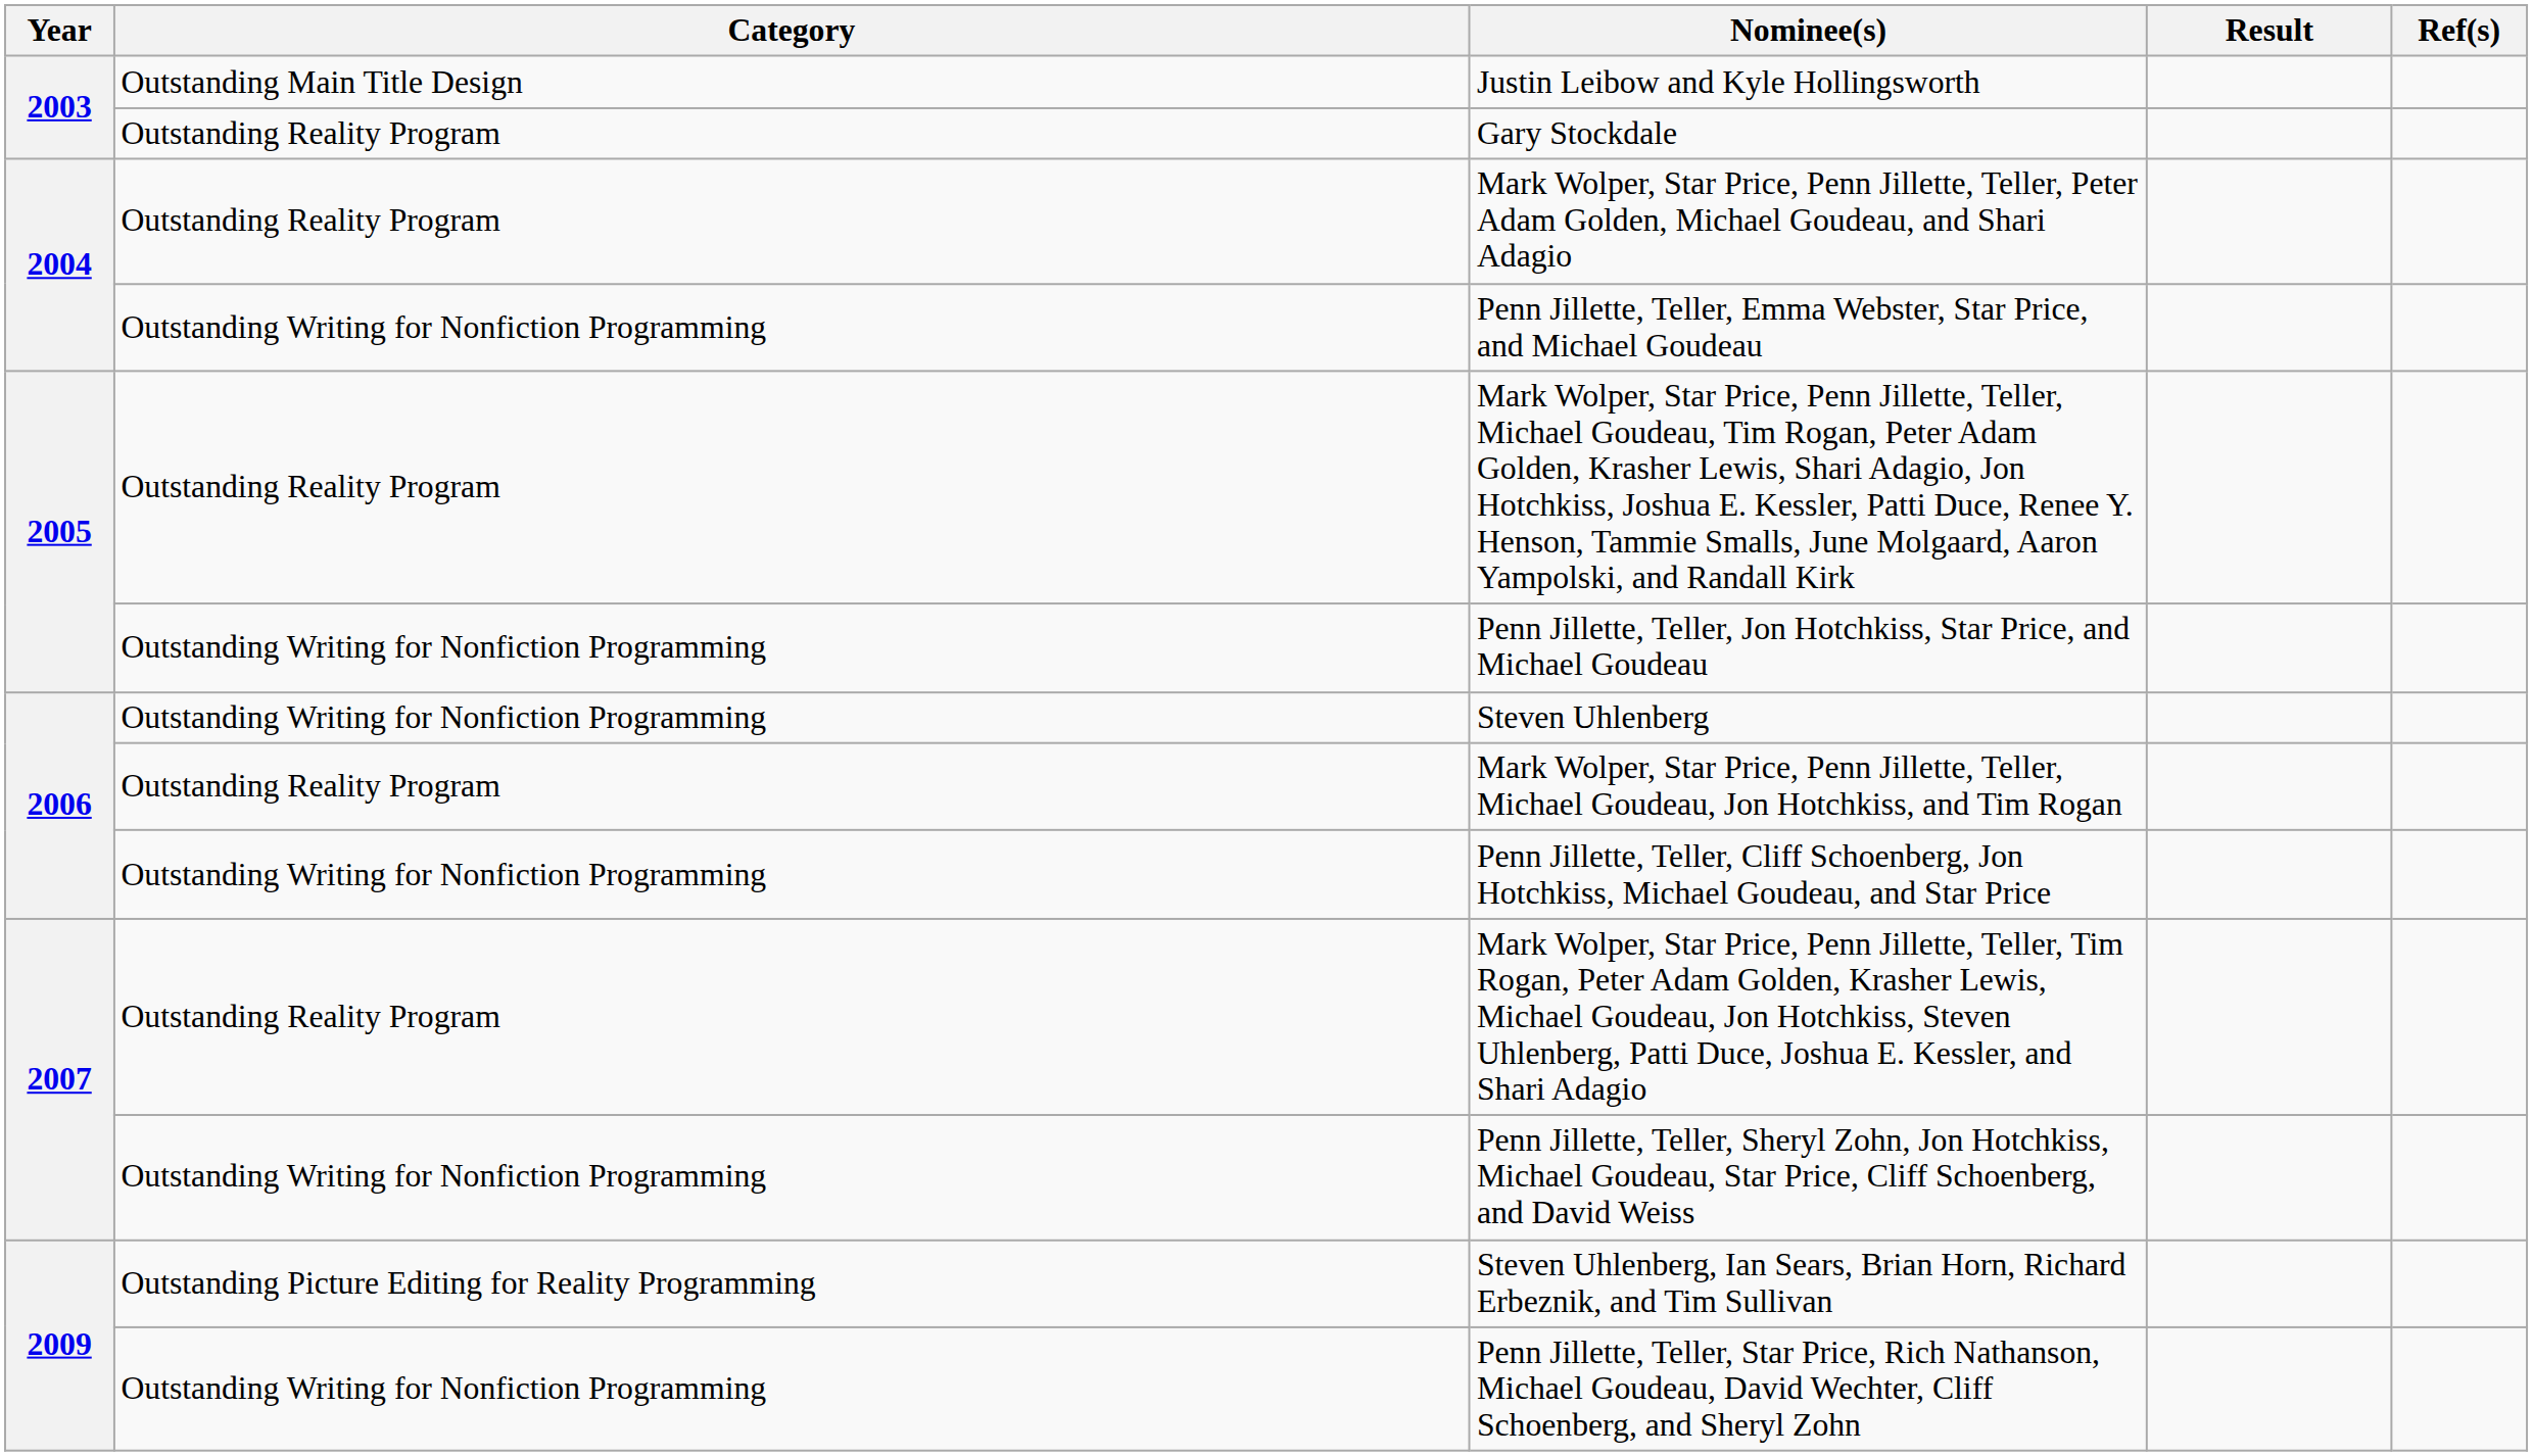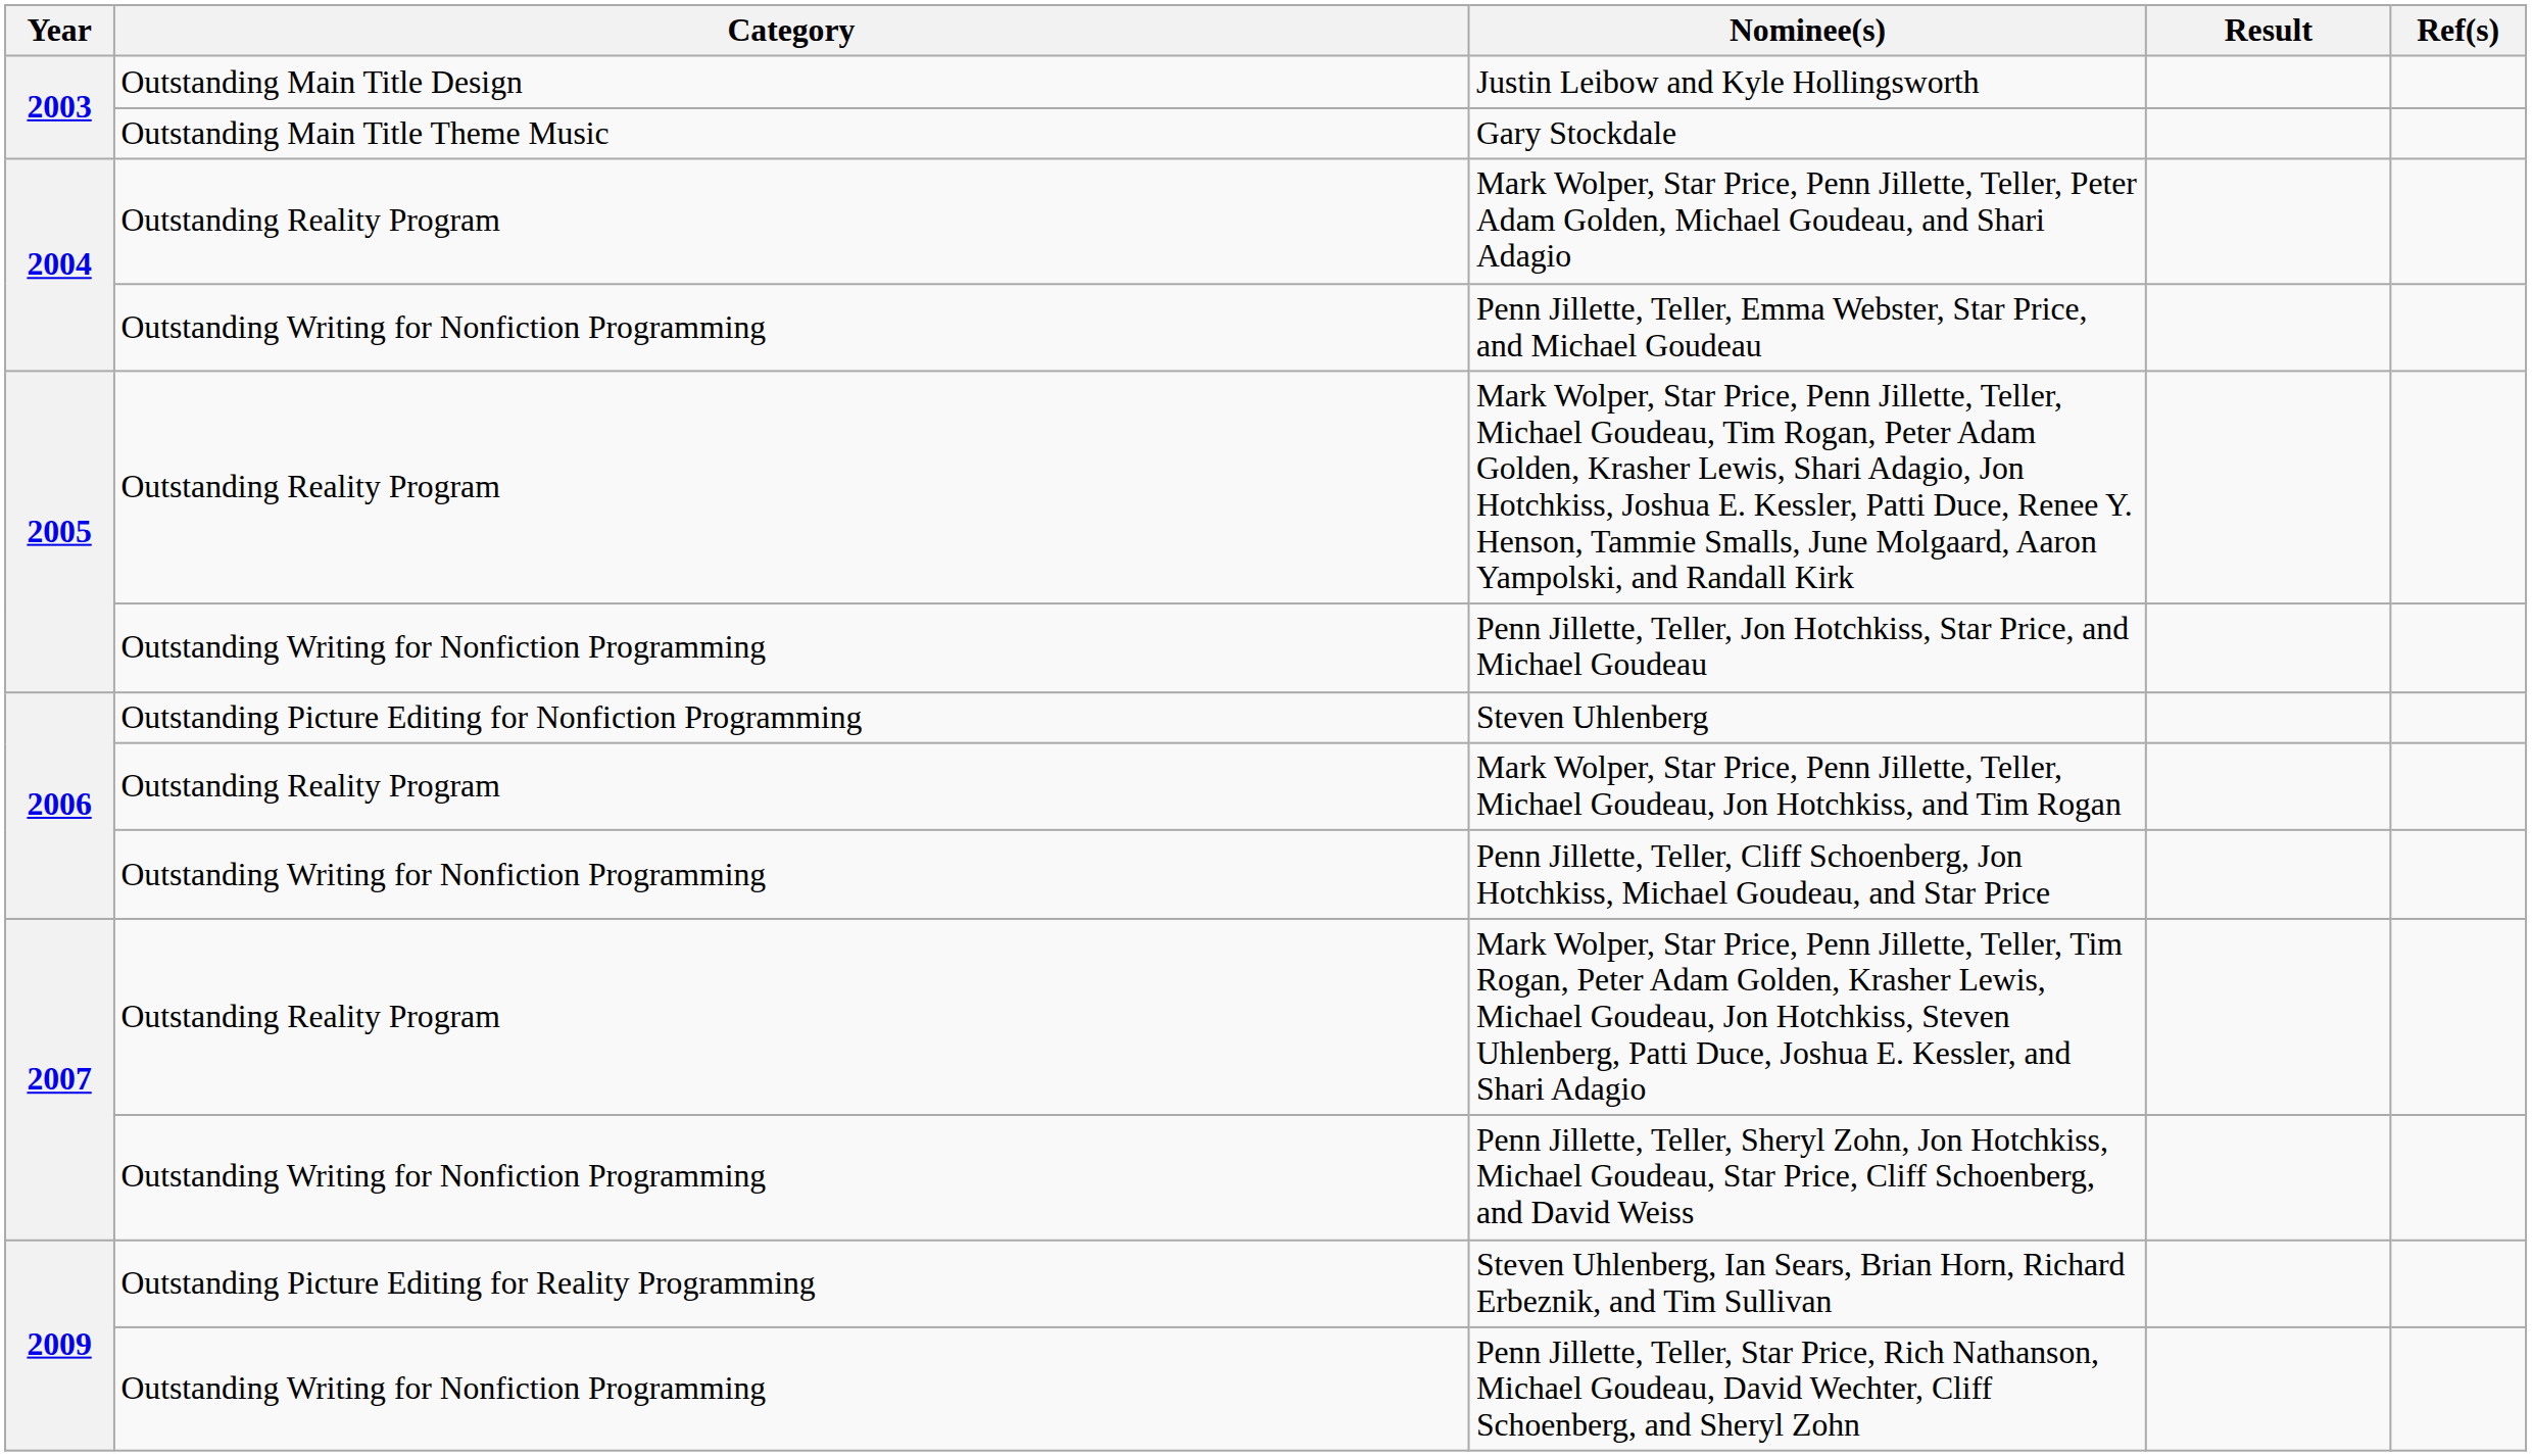Gary Stockdale | Category: Outstanding Reality Program -> Outstanding Main Title Theme Music
Steven Uhlenberg | Category: Outstanding Writing for Nonfiction Programming -> Outstanding Picture Editing for Nonfiction Programming
